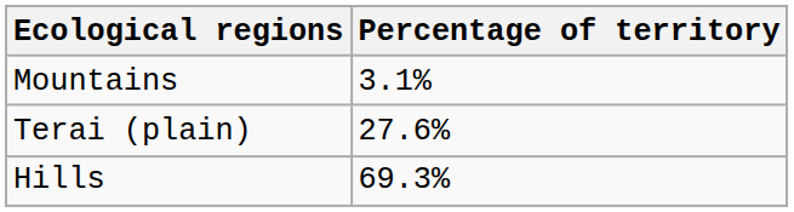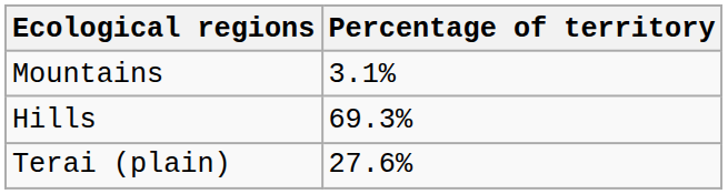rows swapped: Hills <-> Terai (plain)
